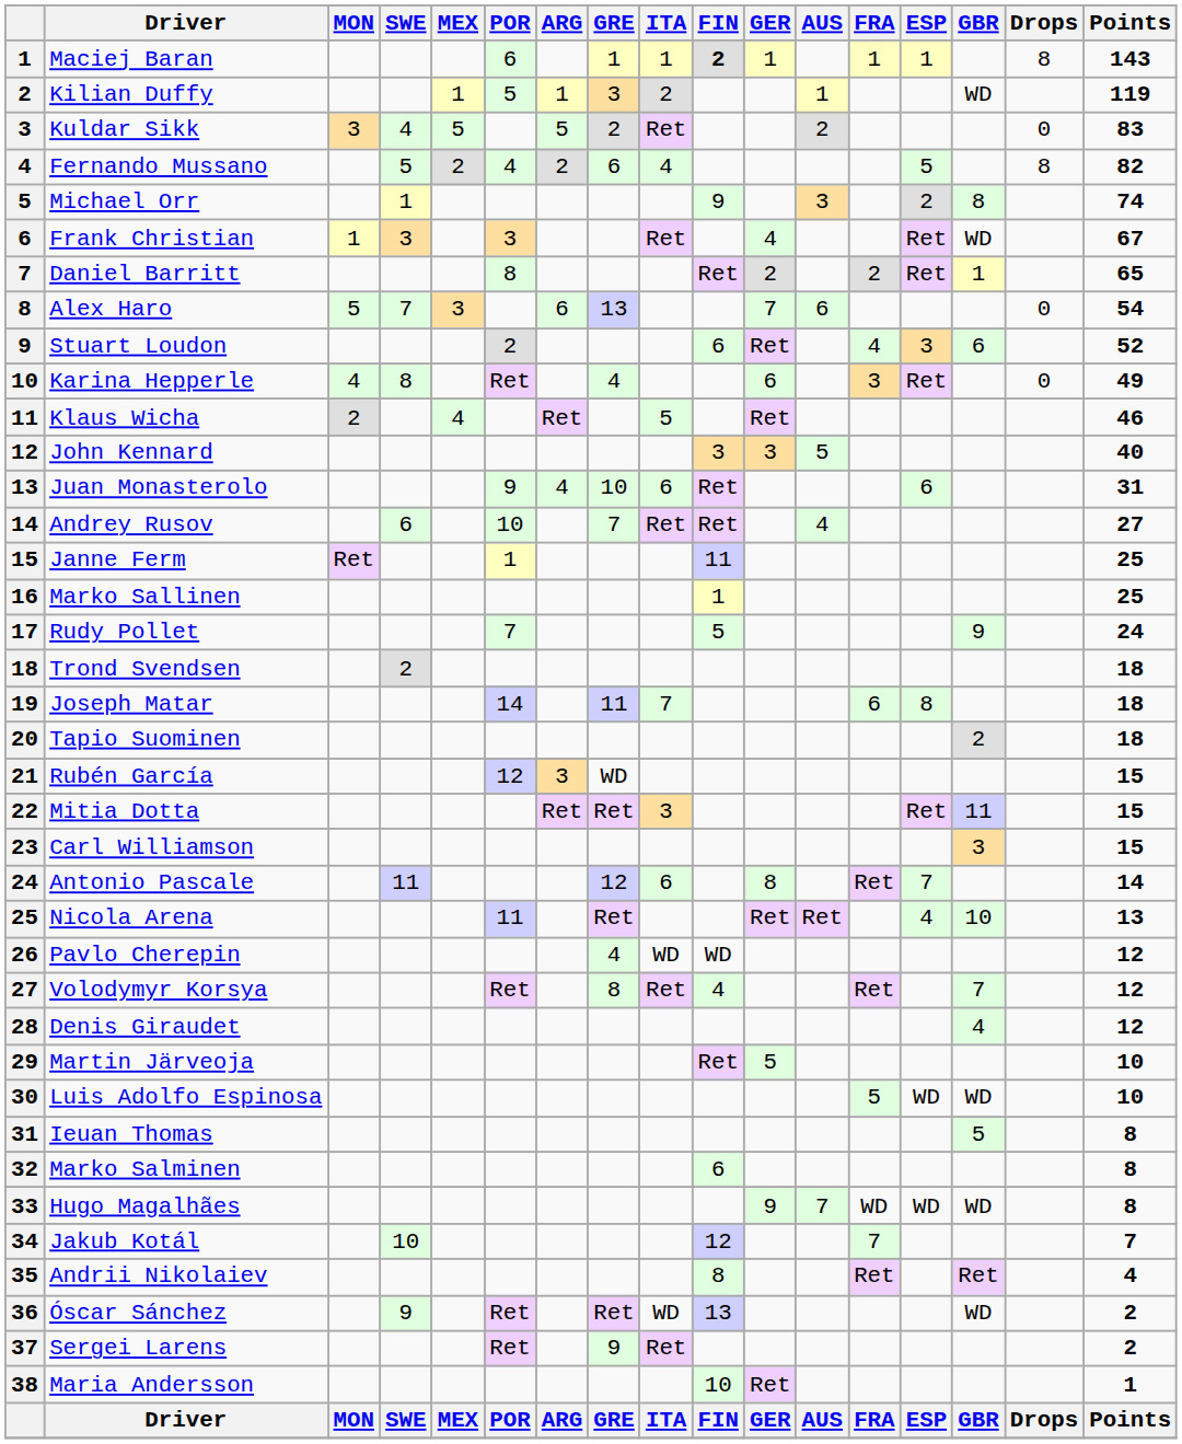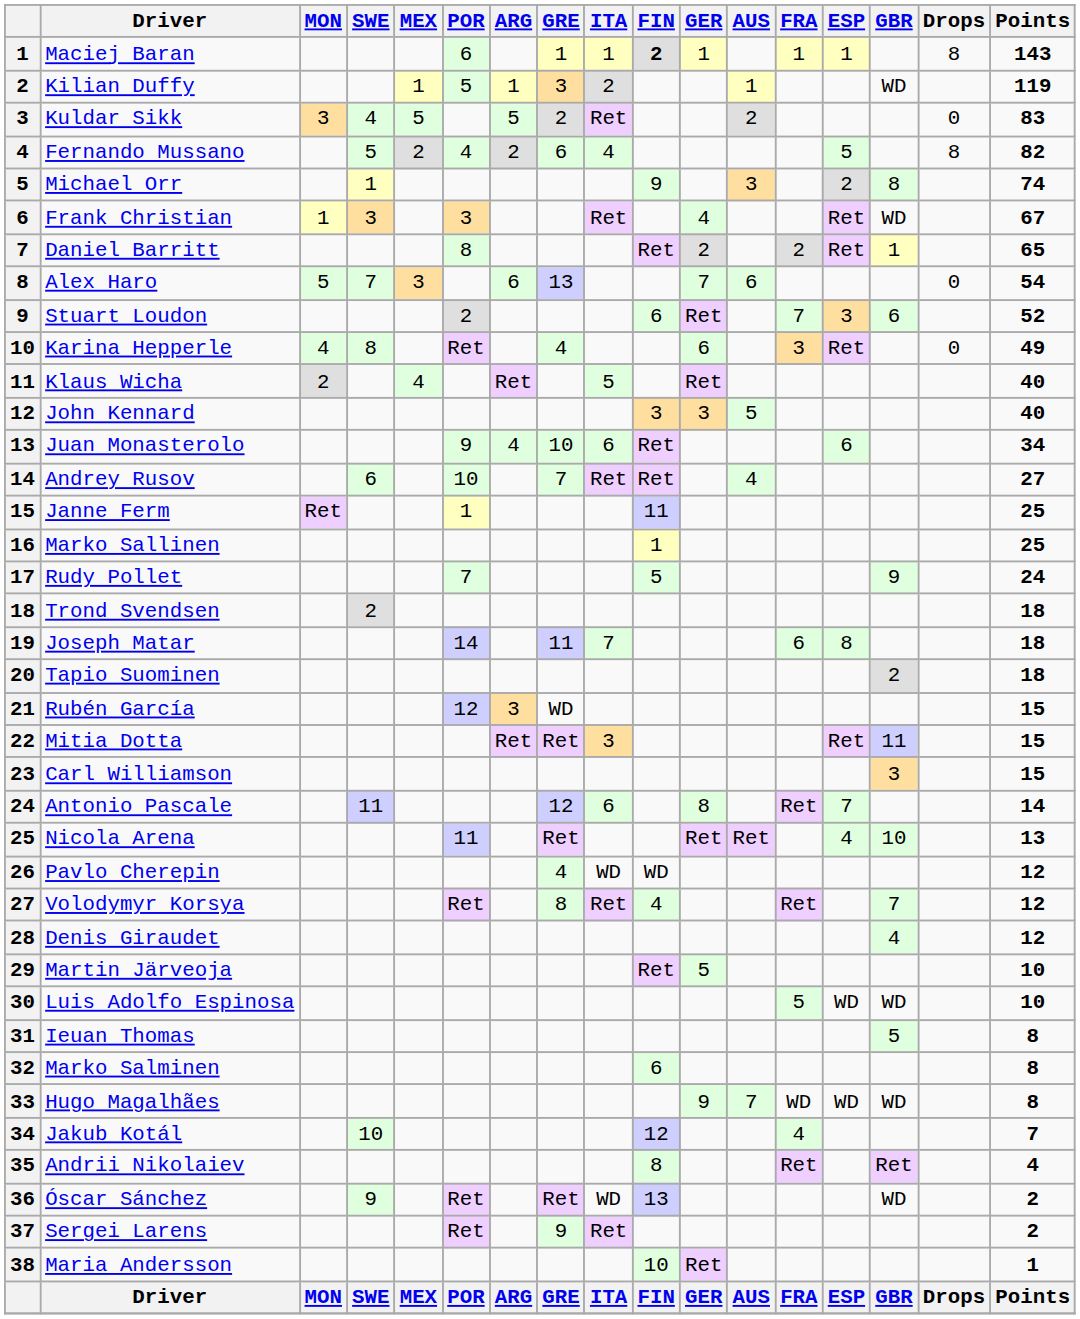Stuart Loudon | FRA: 4 -> 7
Klaus Wicha | Points: 46 -> 40
Juan Monasterolo | Points: 31 -> 34
Jakub Kotál | FRA: 7 -> 4
